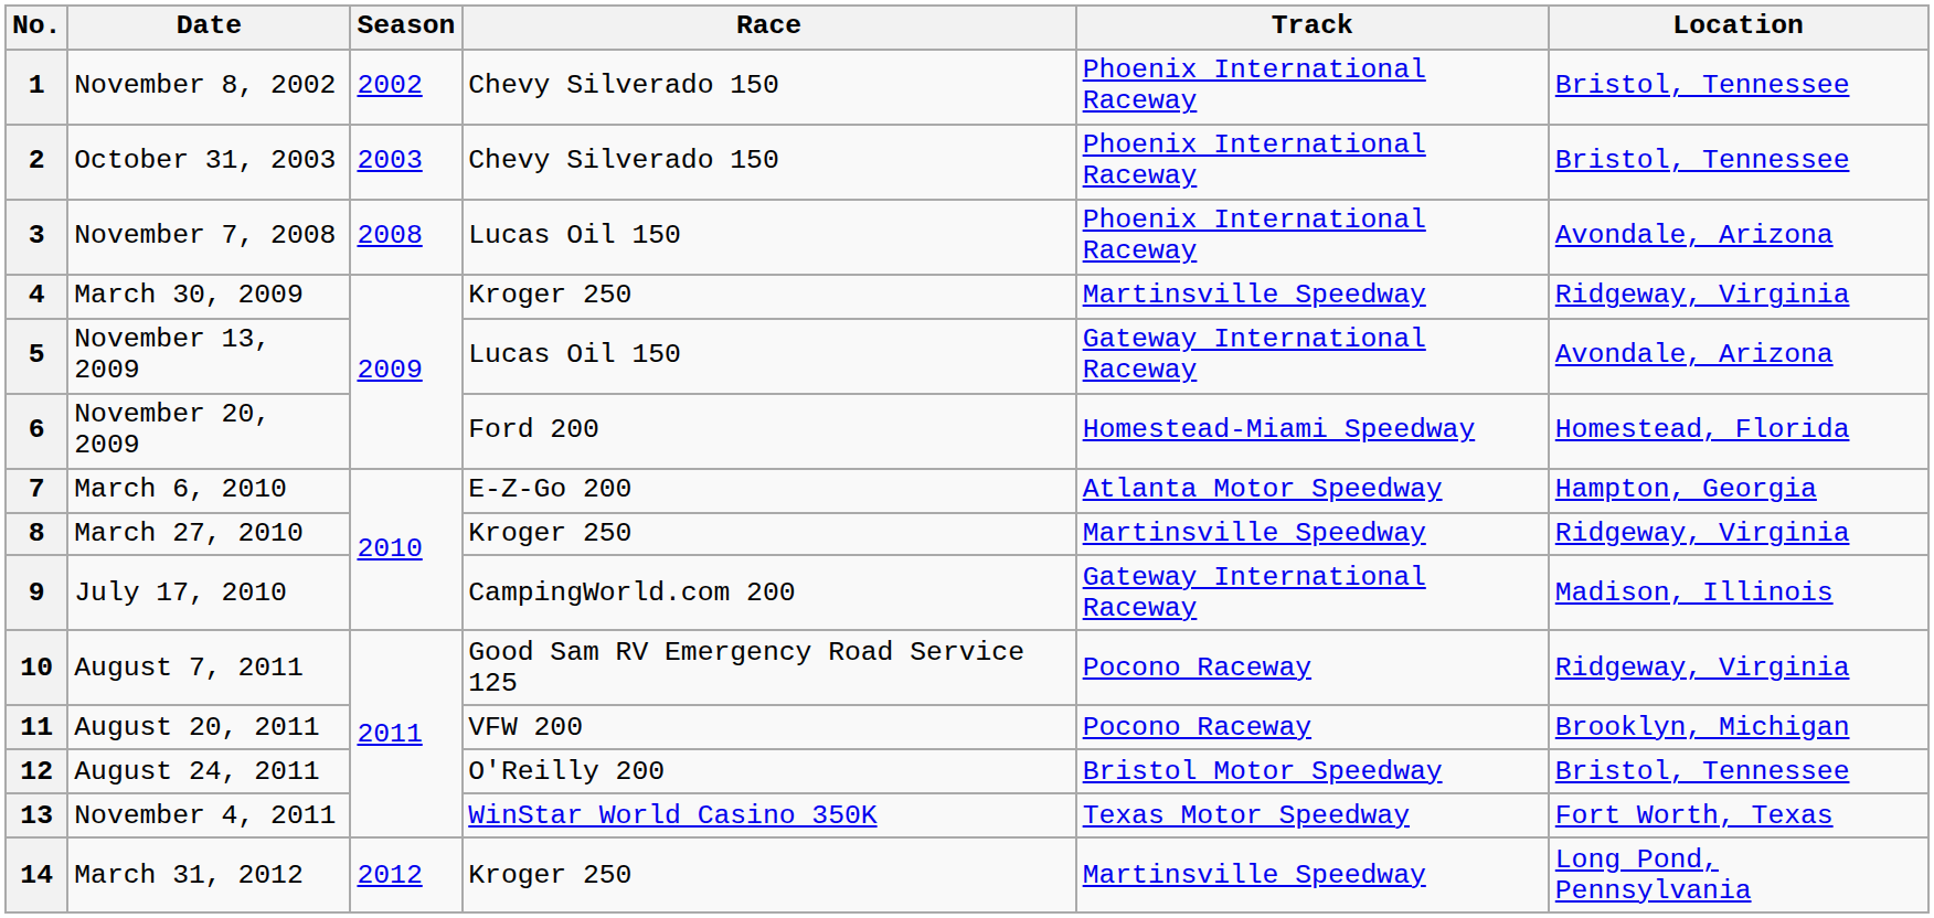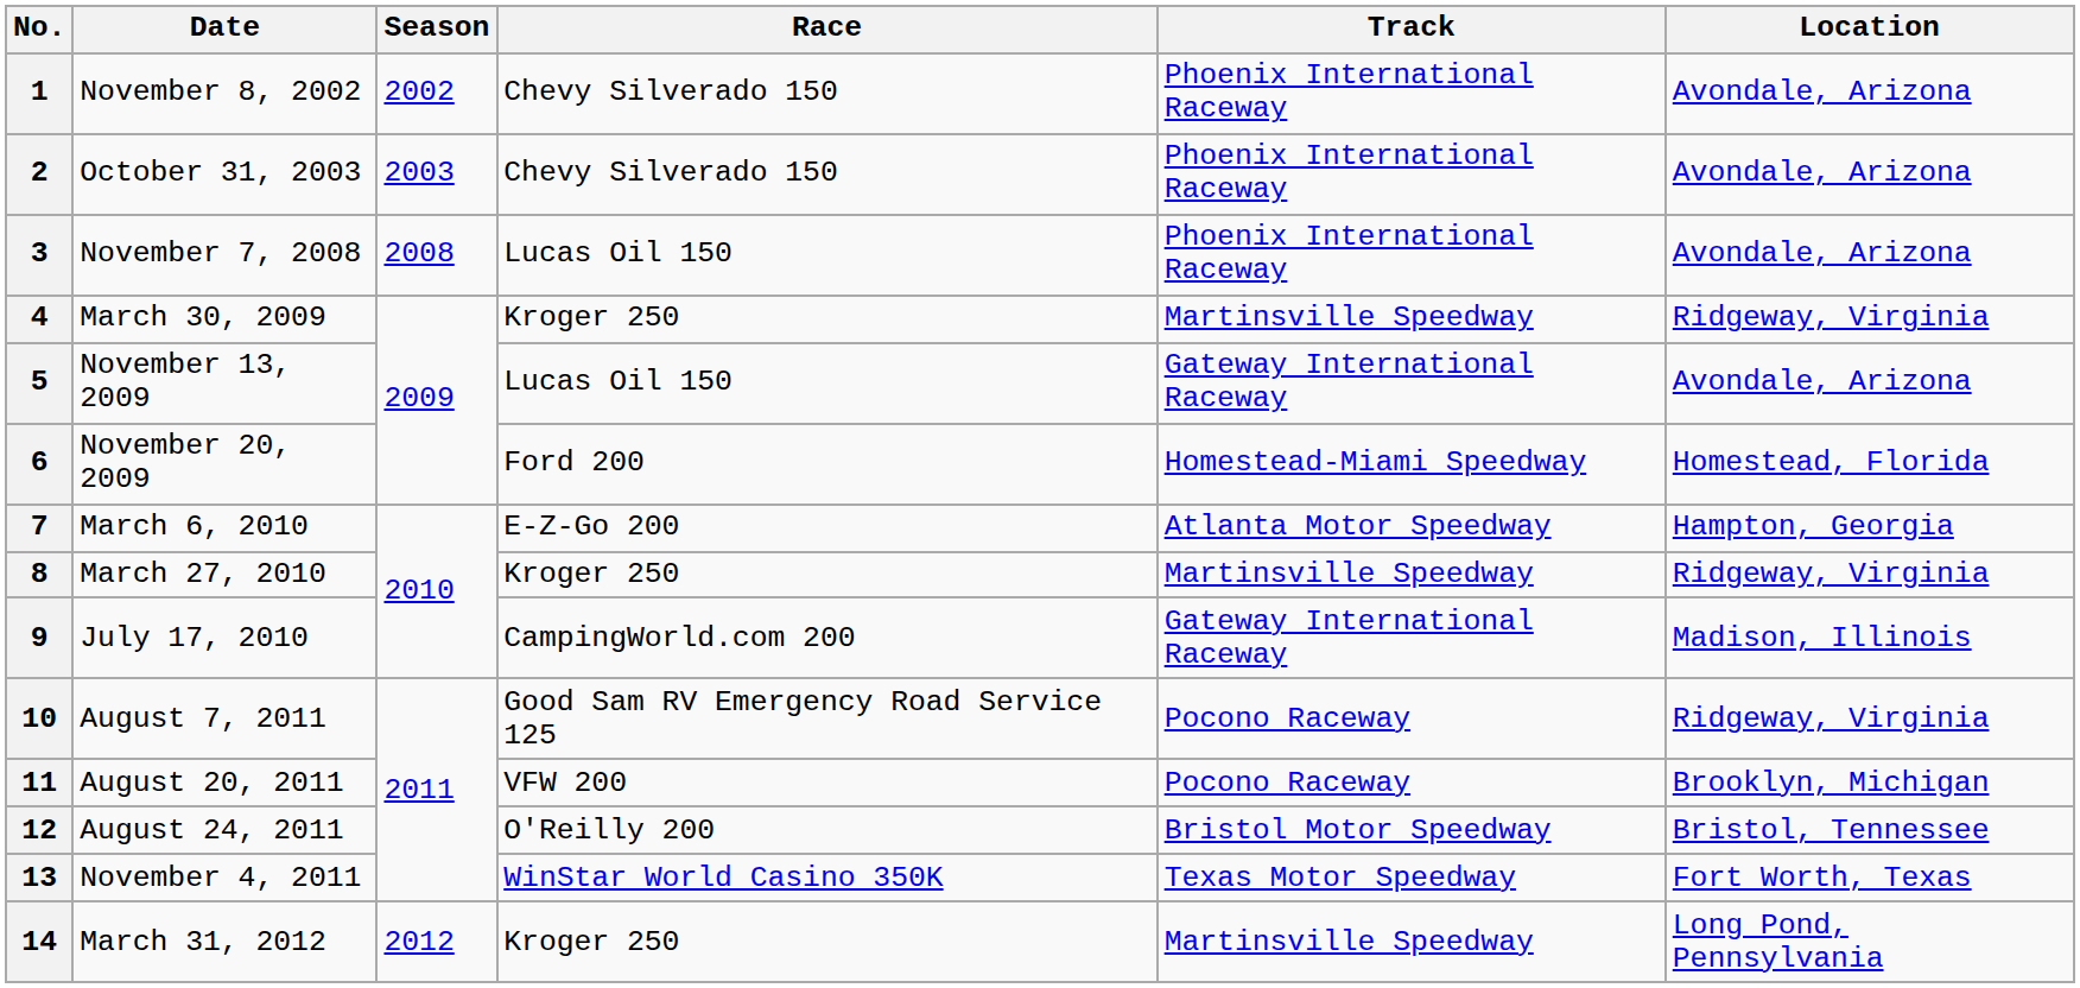1 | Location: Bristol, Tennessee -> Avondale, Arizona
2 | Location: Bristol, Tennessee -> Avondale, Arizona
